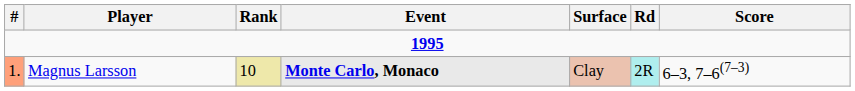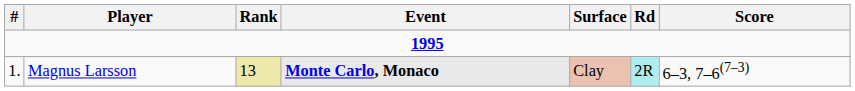Magnus Larsson | #: lightsalmon background -> no background
Magnus Larsson | Rank: 10 -> 13
